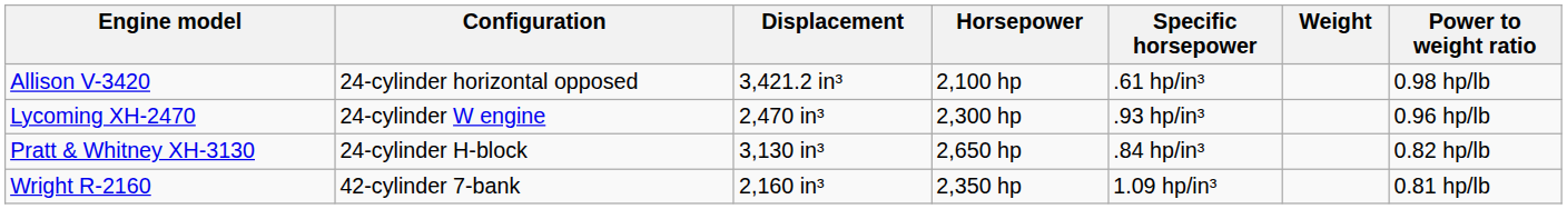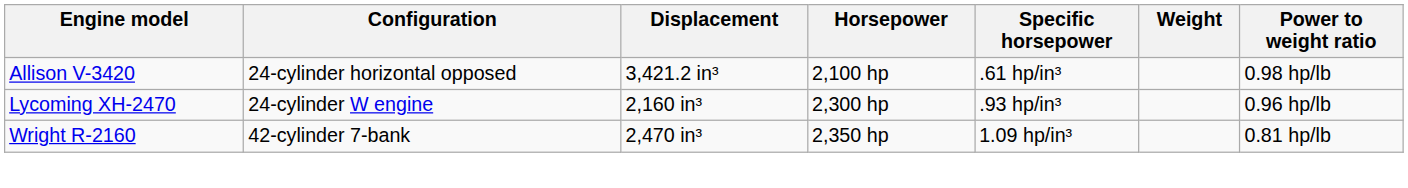Lycoming XH-2470 | Displacement: 2,470 in³ -> 2,160 in³
- row: Pratt & Whitney XH-3130 | 24-cylinder H-block | 3,130 in³ | 2,650 hp | .84 hp/in³ | 0.82 hp/lb
Wright R-2160 | Displacement: 2,160 in³ -> 2,470 in³
